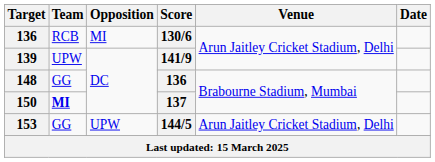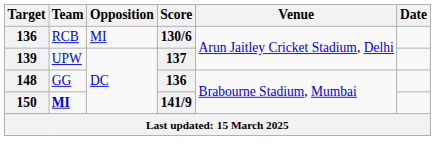139 | Score: 141/9 -> 137
150 | Score: 137 -> 141/9
- row: 153 | GG | UPW | 144/5 | Arun Jaitley Cricket Stadium, Delhi
